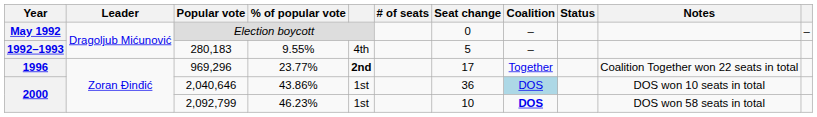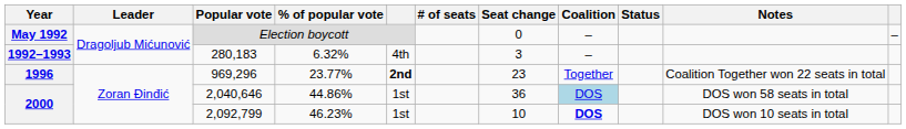280,183 | % of popular vote: 9.55% -> 6.32%
280,183 | Seat change: 5 -> 3
969,296 | Seat change: 17 -> 23
2,040,646 | % of popular vote: 43.86% -> 44.86%
2,040,646 | Notes: DOS won 10 seats in total -> DOS won 58 seats in total
2,092,799 | Notes: DOS won 58 seats in total -> DOS won 10 seats in total
